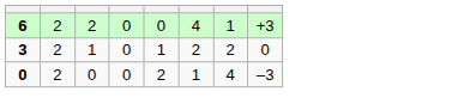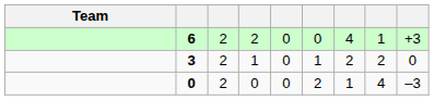+ column: Team
